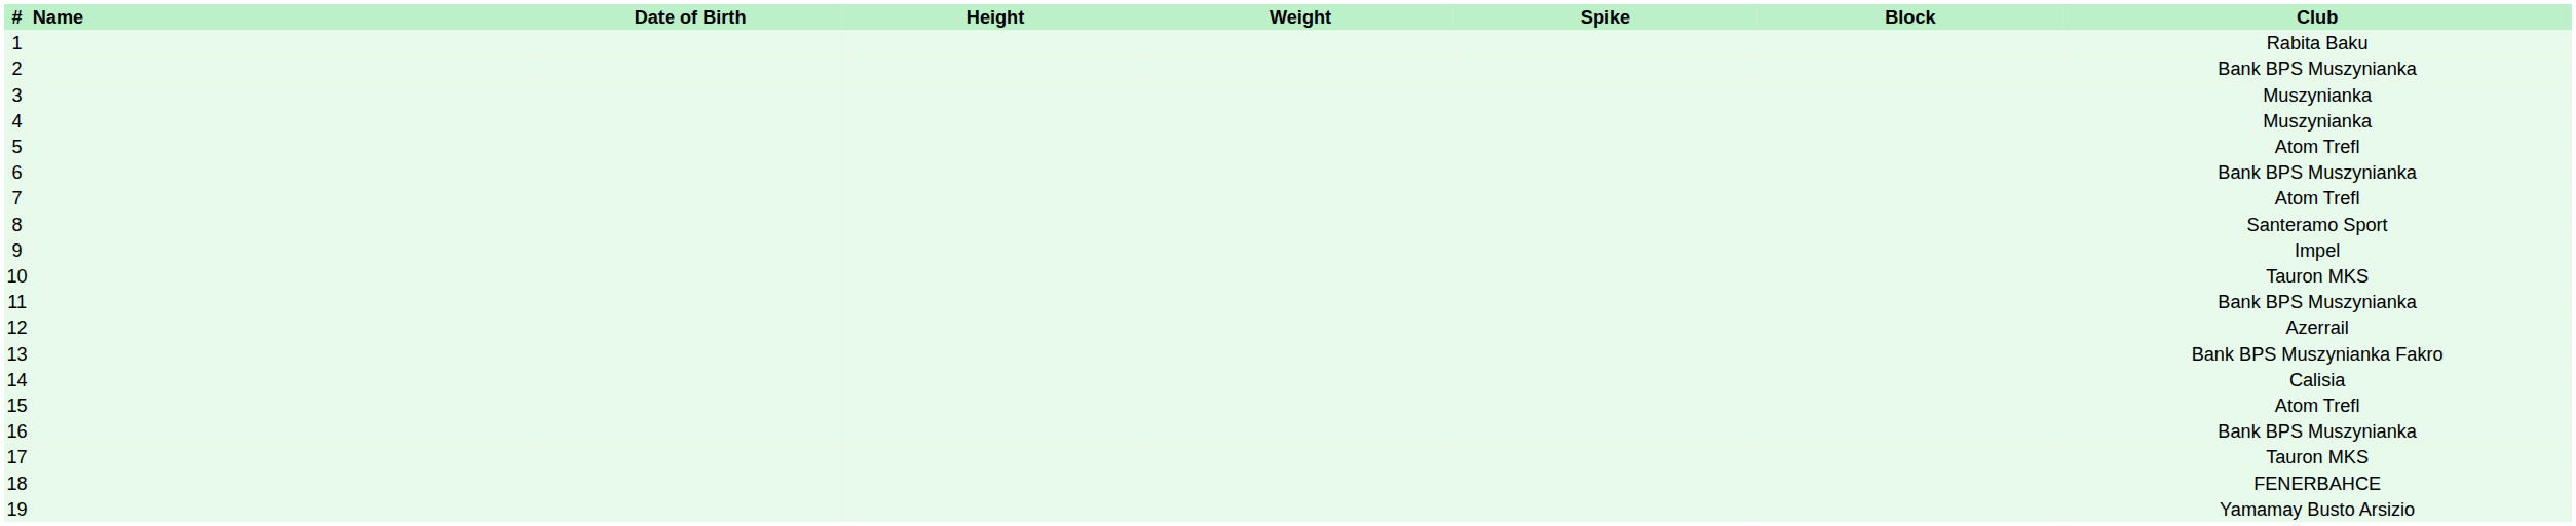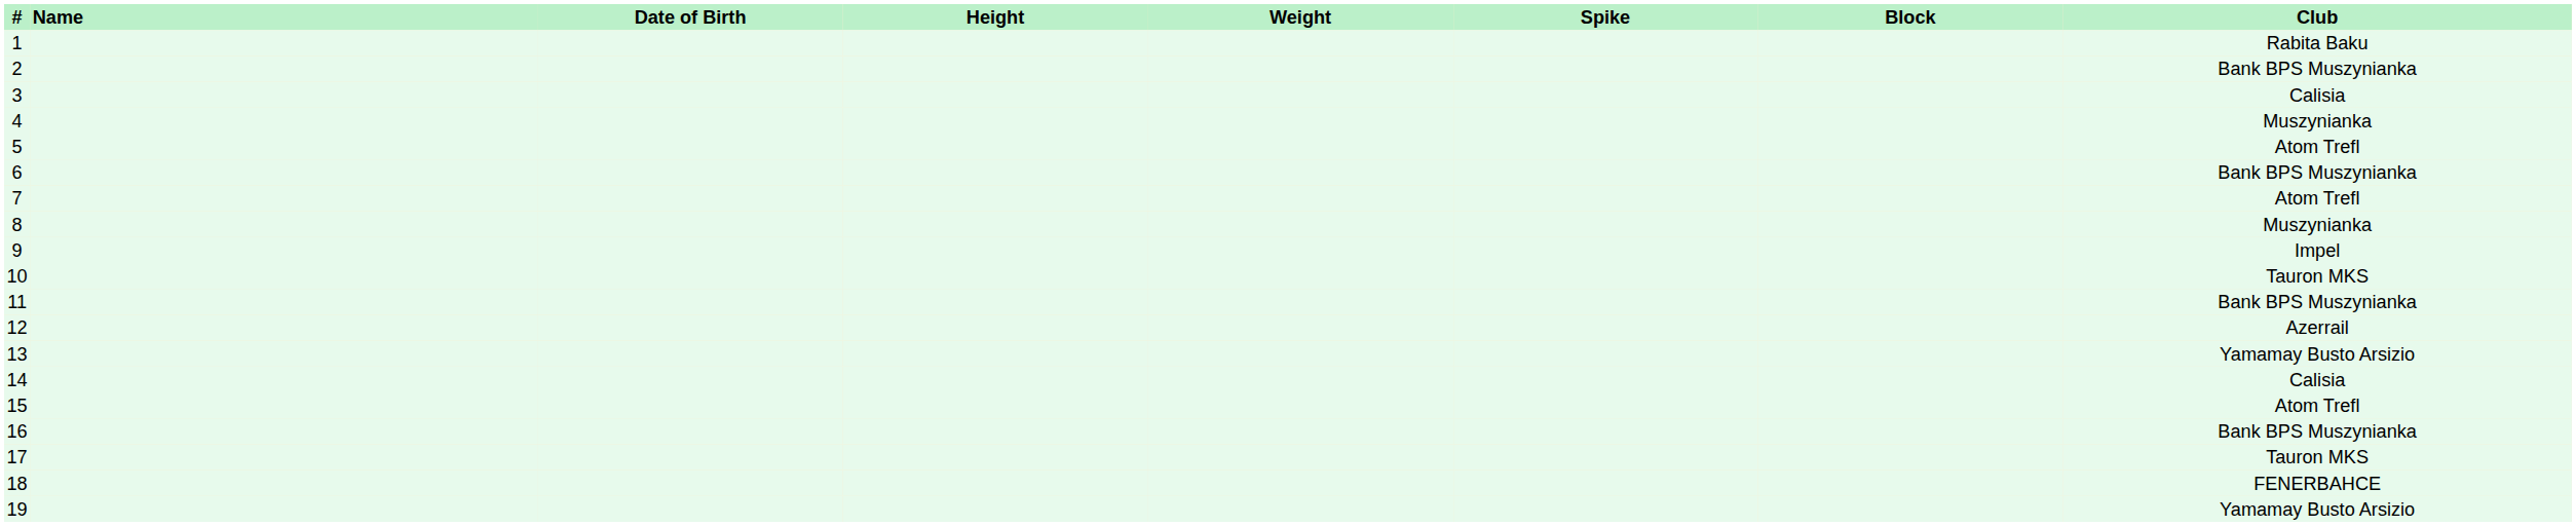3 | Club: Muszynianka -> Calisia
8 | Club: Santeramo Sport -> Muszynianka
13 | Club: Bank BPS Muszynianka Fakro -> Yamamay Busto Arsizio
